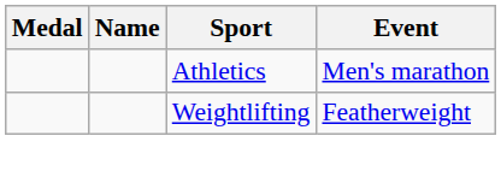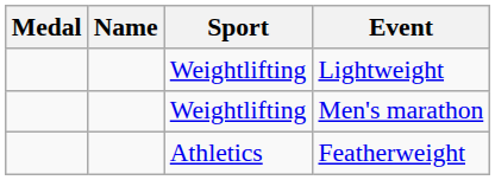+ row: Weightlifting | Lightweight
Men's marathon | Sport: Athletics -> Weightlifting
Featherweight | Sport: Weightlifting -> Athletics
